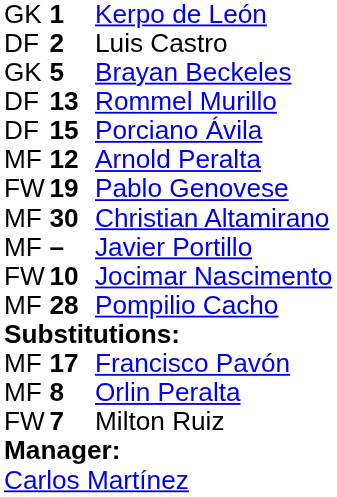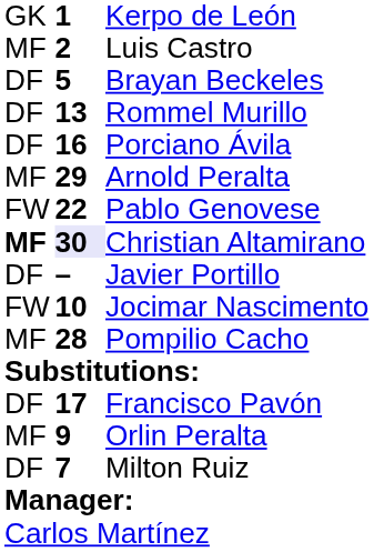Luis Castro | column 1: DF -> MF
Brayan Beckeles | column 1: GK -> DF
Porciano Ávila | column 2: 15 -> 16
Arnold Peralta | column 2: 12 -> 29
Pablo Genovese | column 2: 19 -> 22
Christian Altamirano | column 1: normal -> bold
Christian Altamirano | column 2: no background -> lavender background
Javier Portillo | column 1: MF -> DF
Francisco Pavón | column 1: MF -> DF
Orlin Peralta | column 2: 8 -> 9
Milton Ruiz | column 1: FW -> DF
